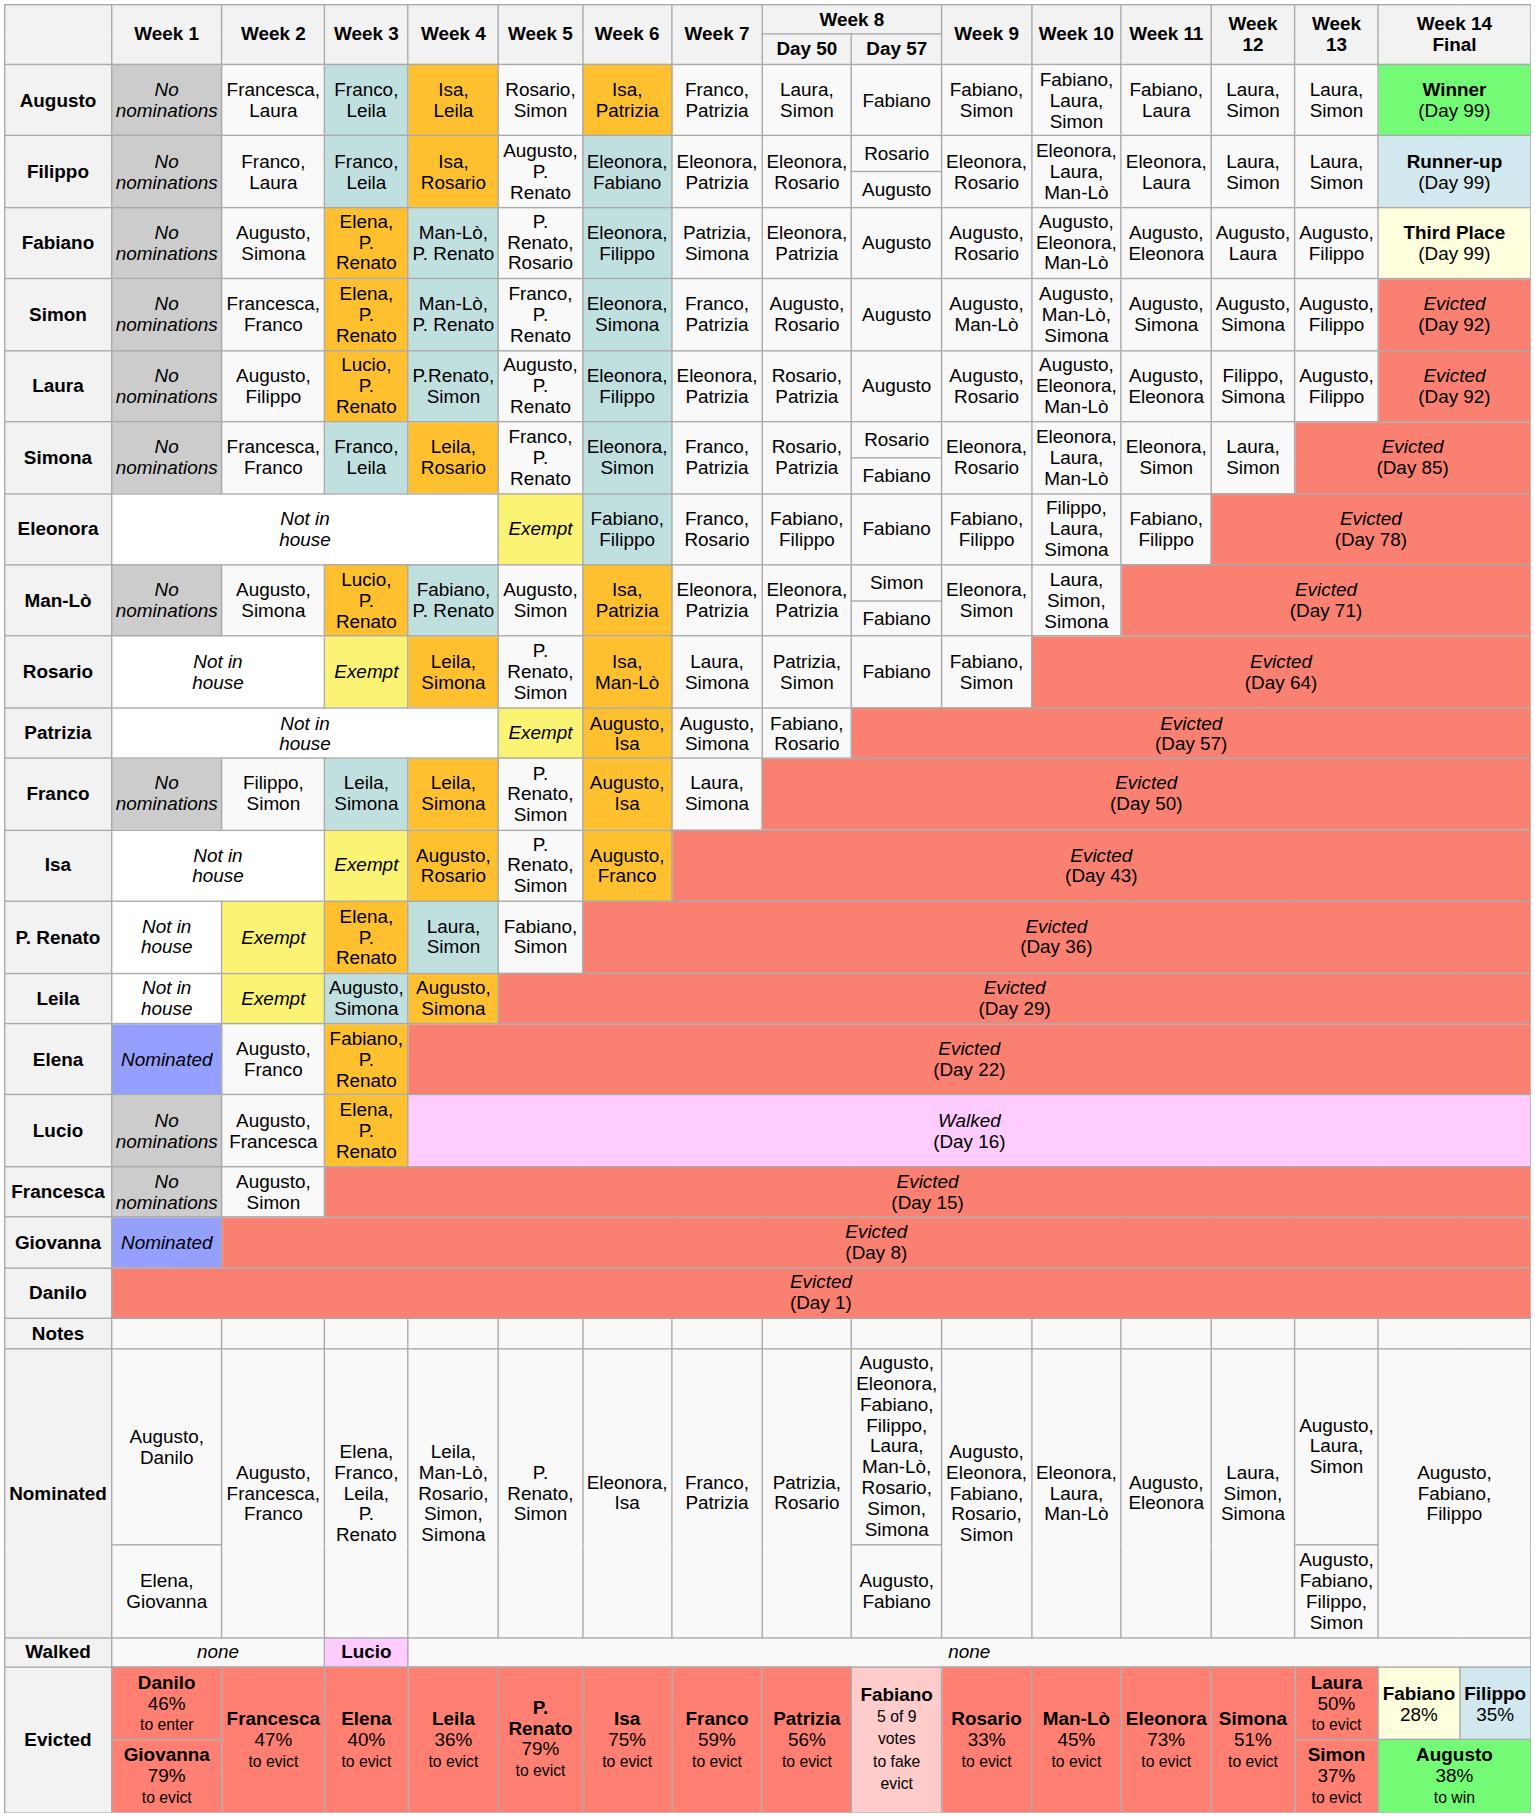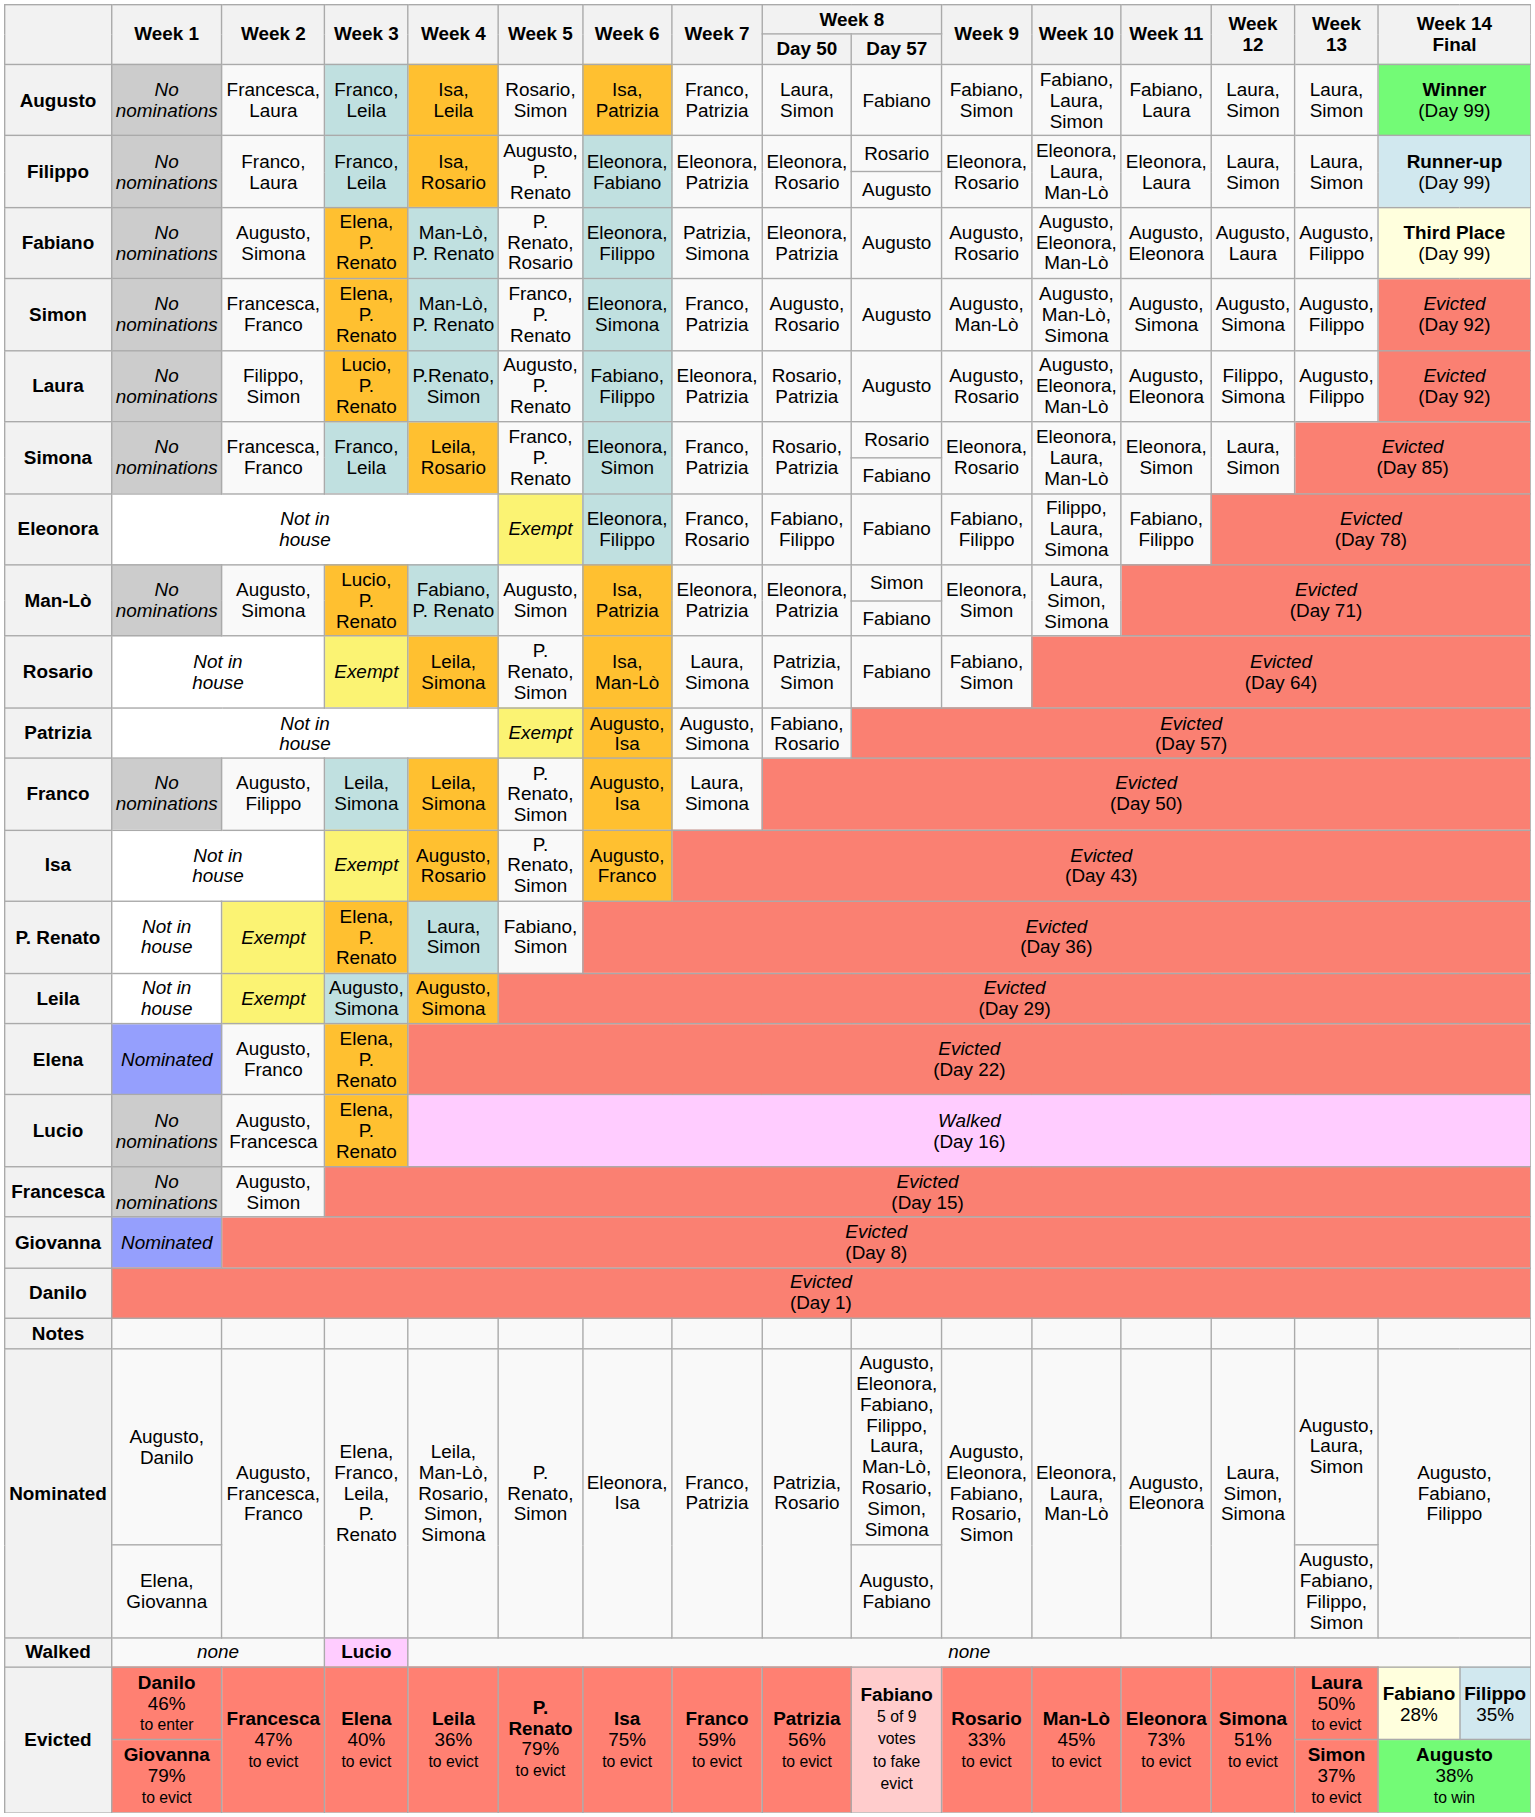Laura | Week 2: Augusto, Filippo -> Filippo, Simon
Laura | Week 6: Eleonora, Filippo -> Fabiano, Filippo
Eleonora | Week 6: Fabiano, Filippo -> Eleonora, Filippo
Franco | Week 2: Filippo, Simon -> Augusto, Filippo
Elena | Week 3: Fabiano, P. Renato -> Elena, P. Renato
